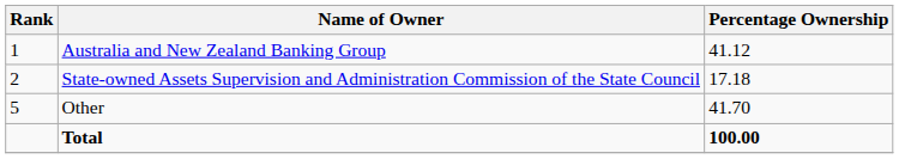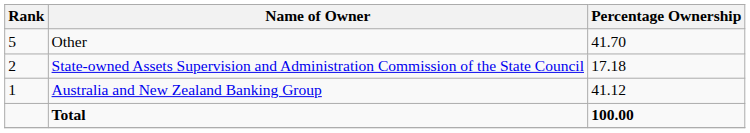rows swapped: Australia and New Zealand Banking Group <-> Other
